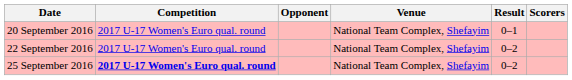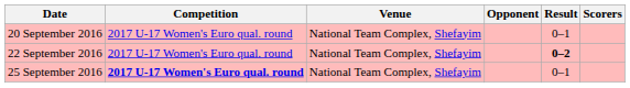columns swapped: Opponent <-> Venue
22 September 2016 | Result: normal -> bold
25 September 2016 | Result: 0–2 -> 0–1
